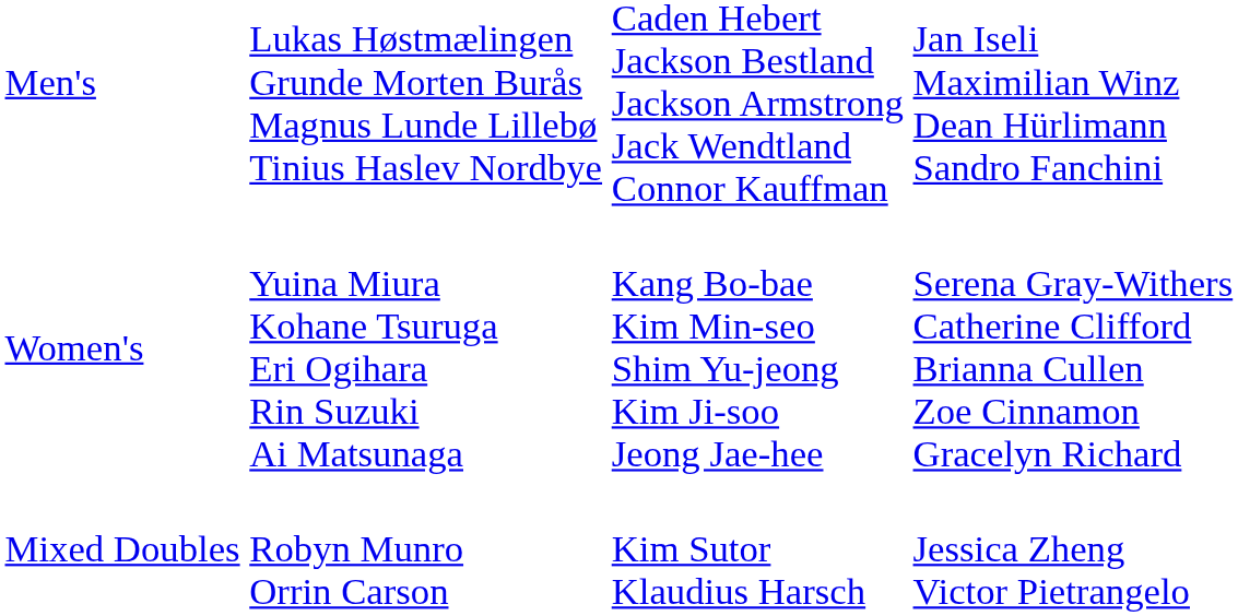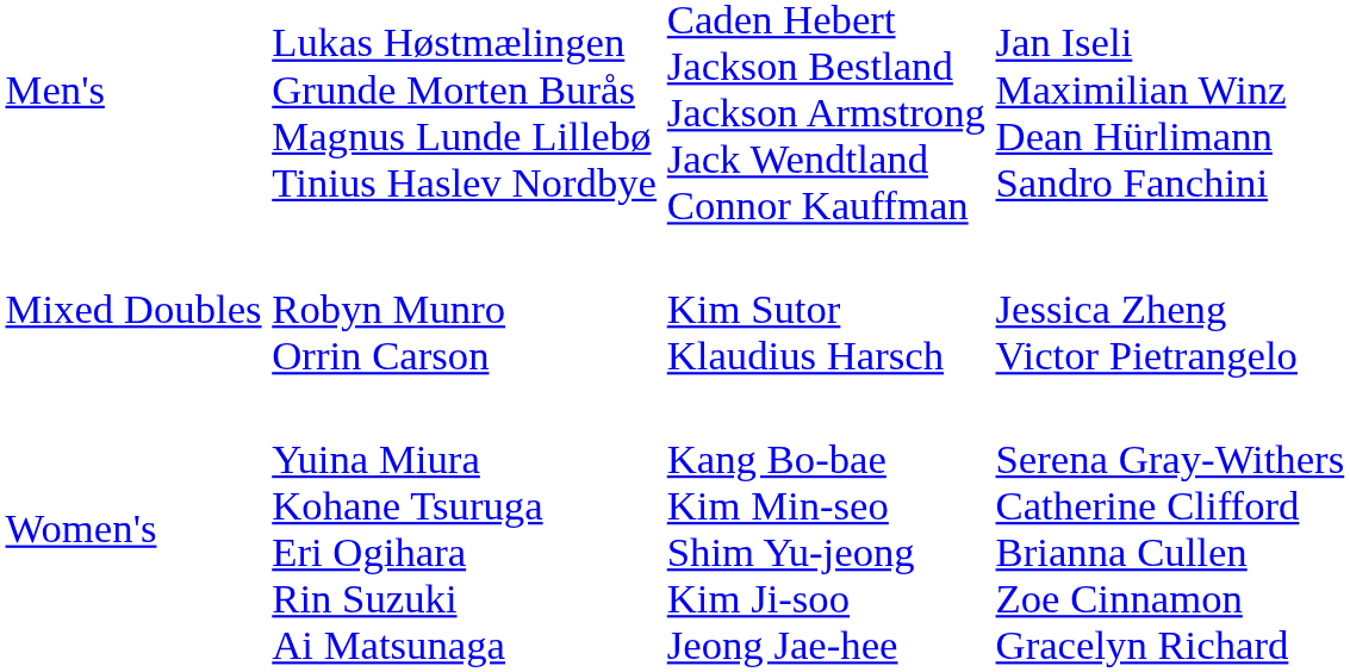rows swapped: Women's <-> Mixed Doubles
